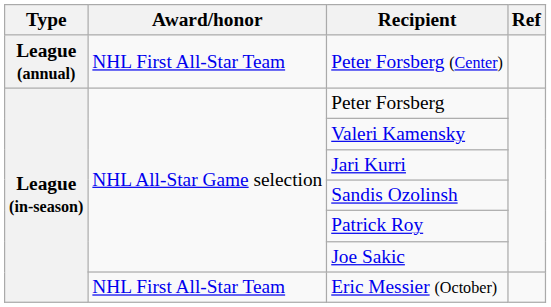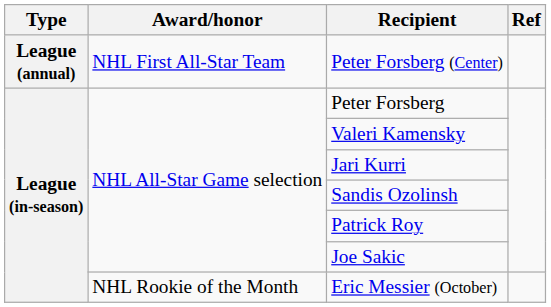Eric Messier (October) | Award/honor: NHL First All-Star Team -> NHL Rookie of the Month
